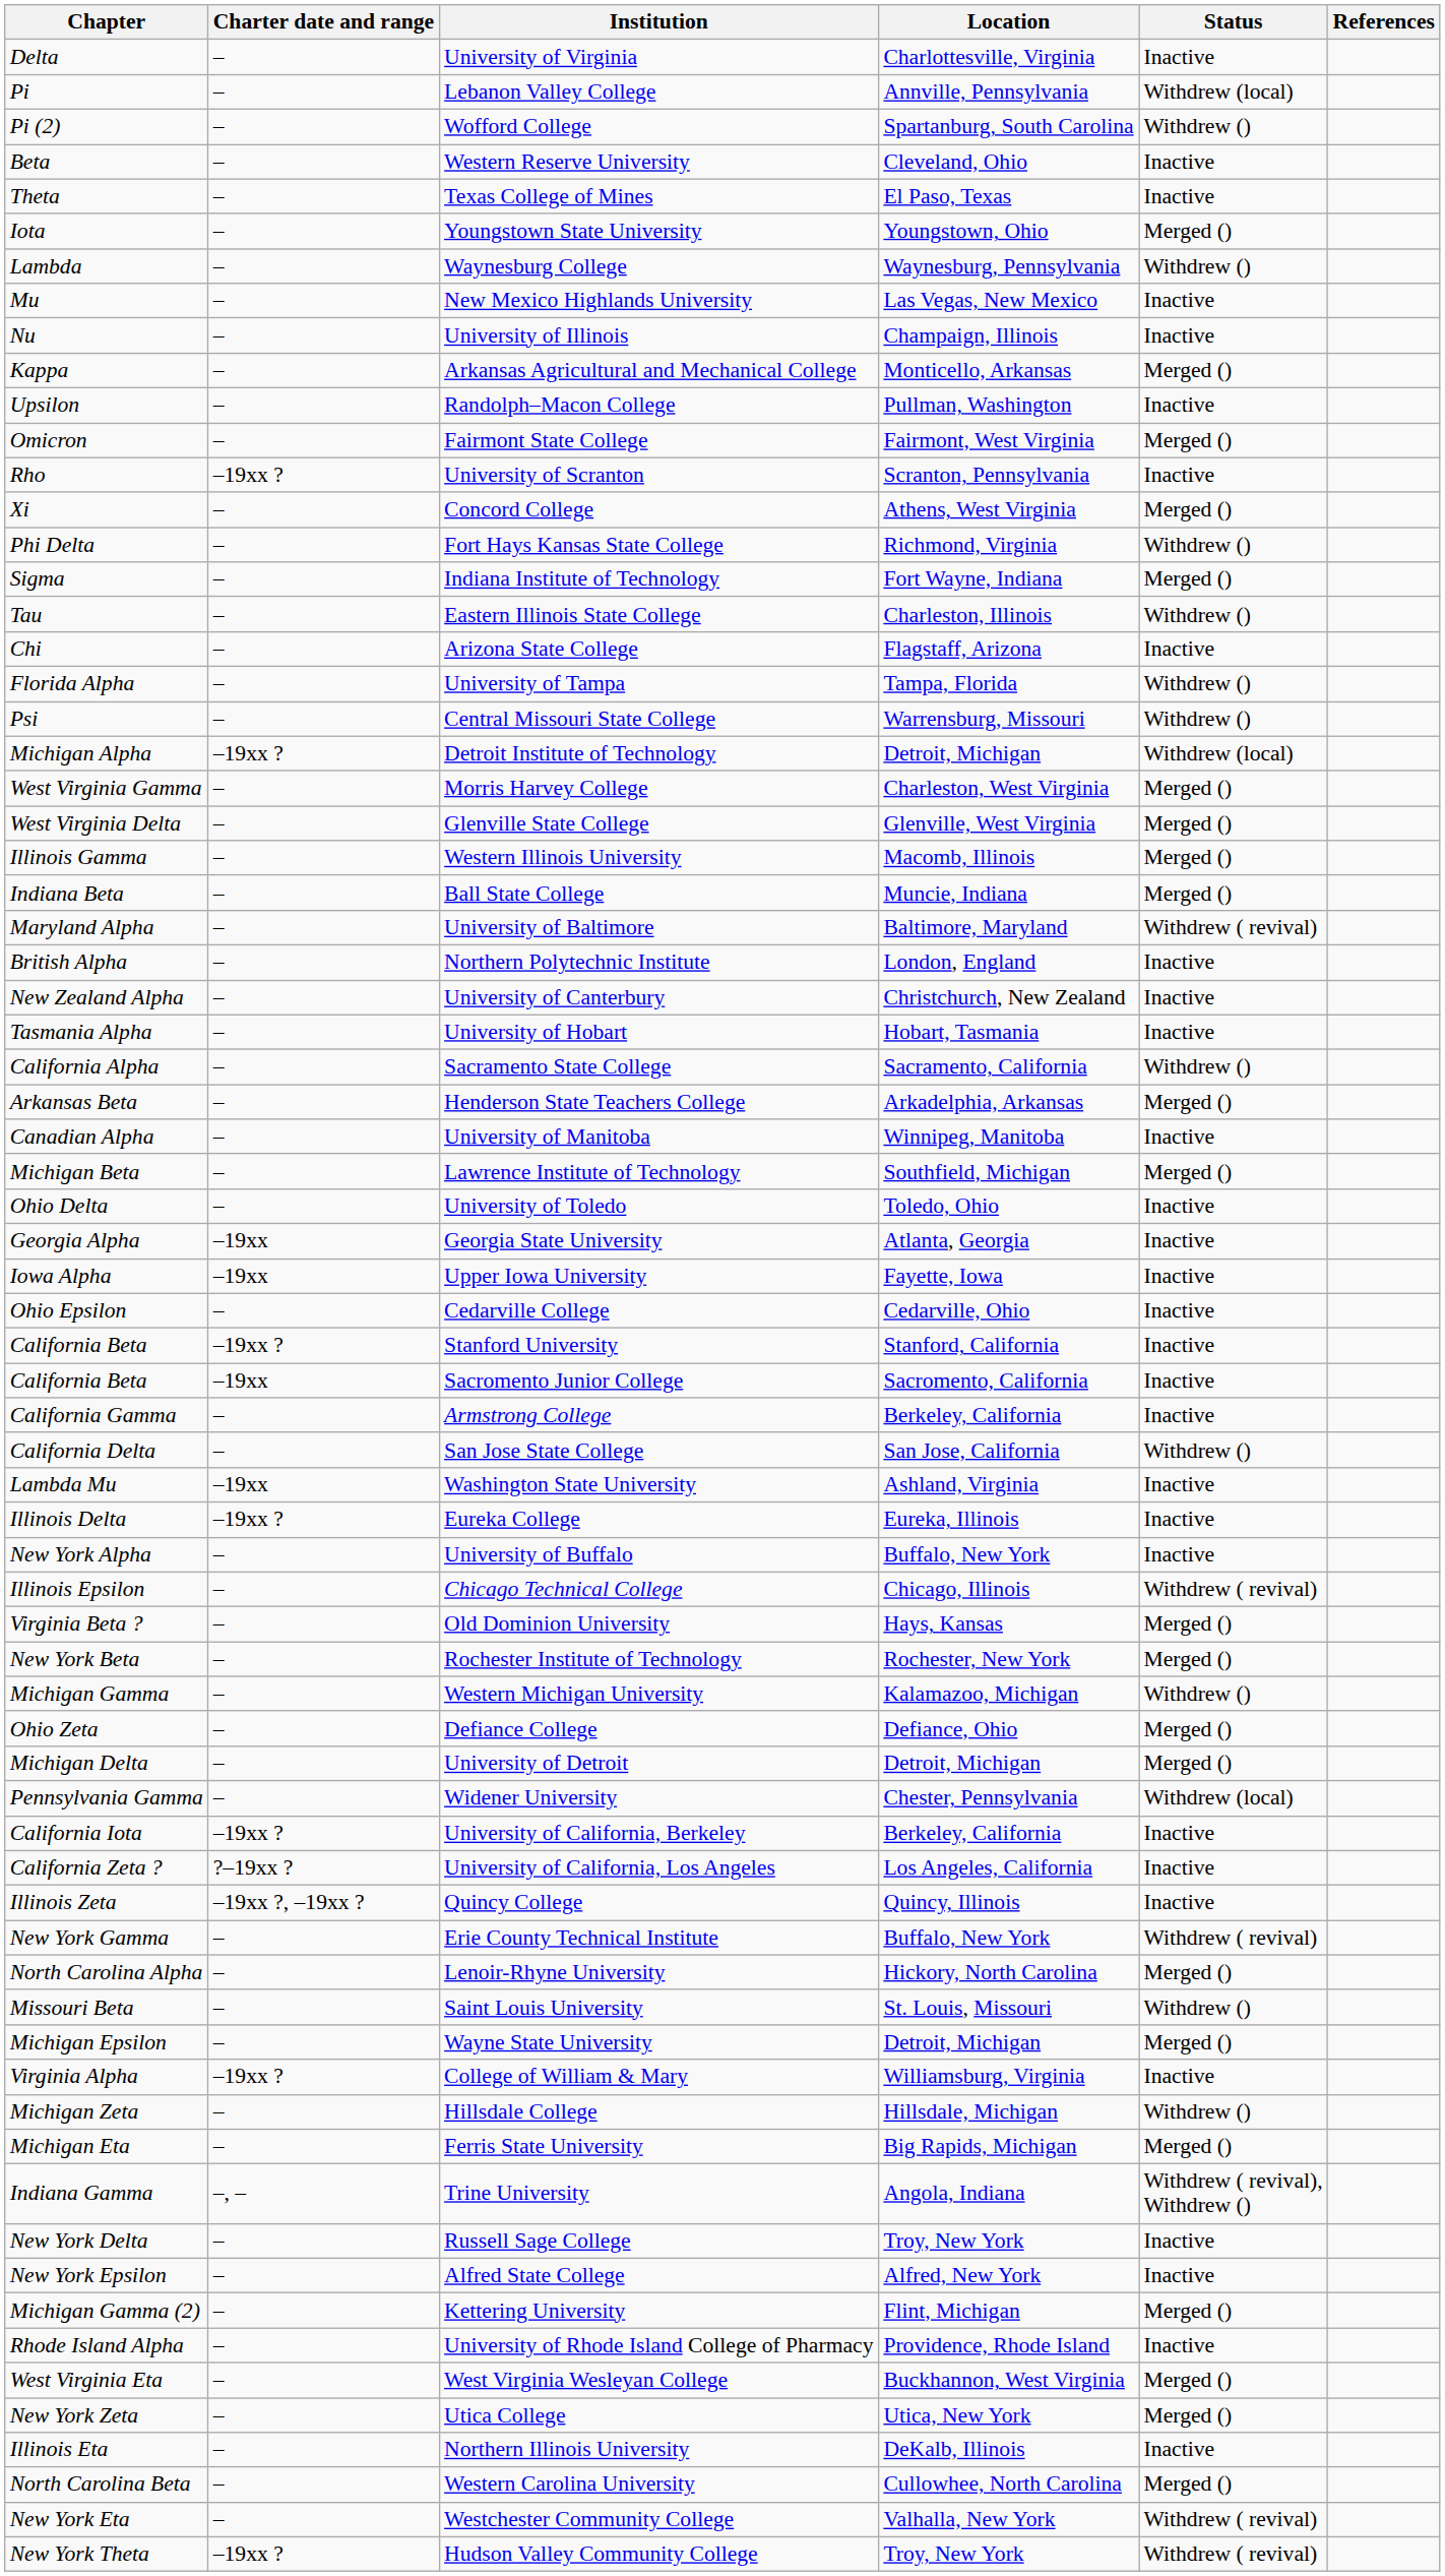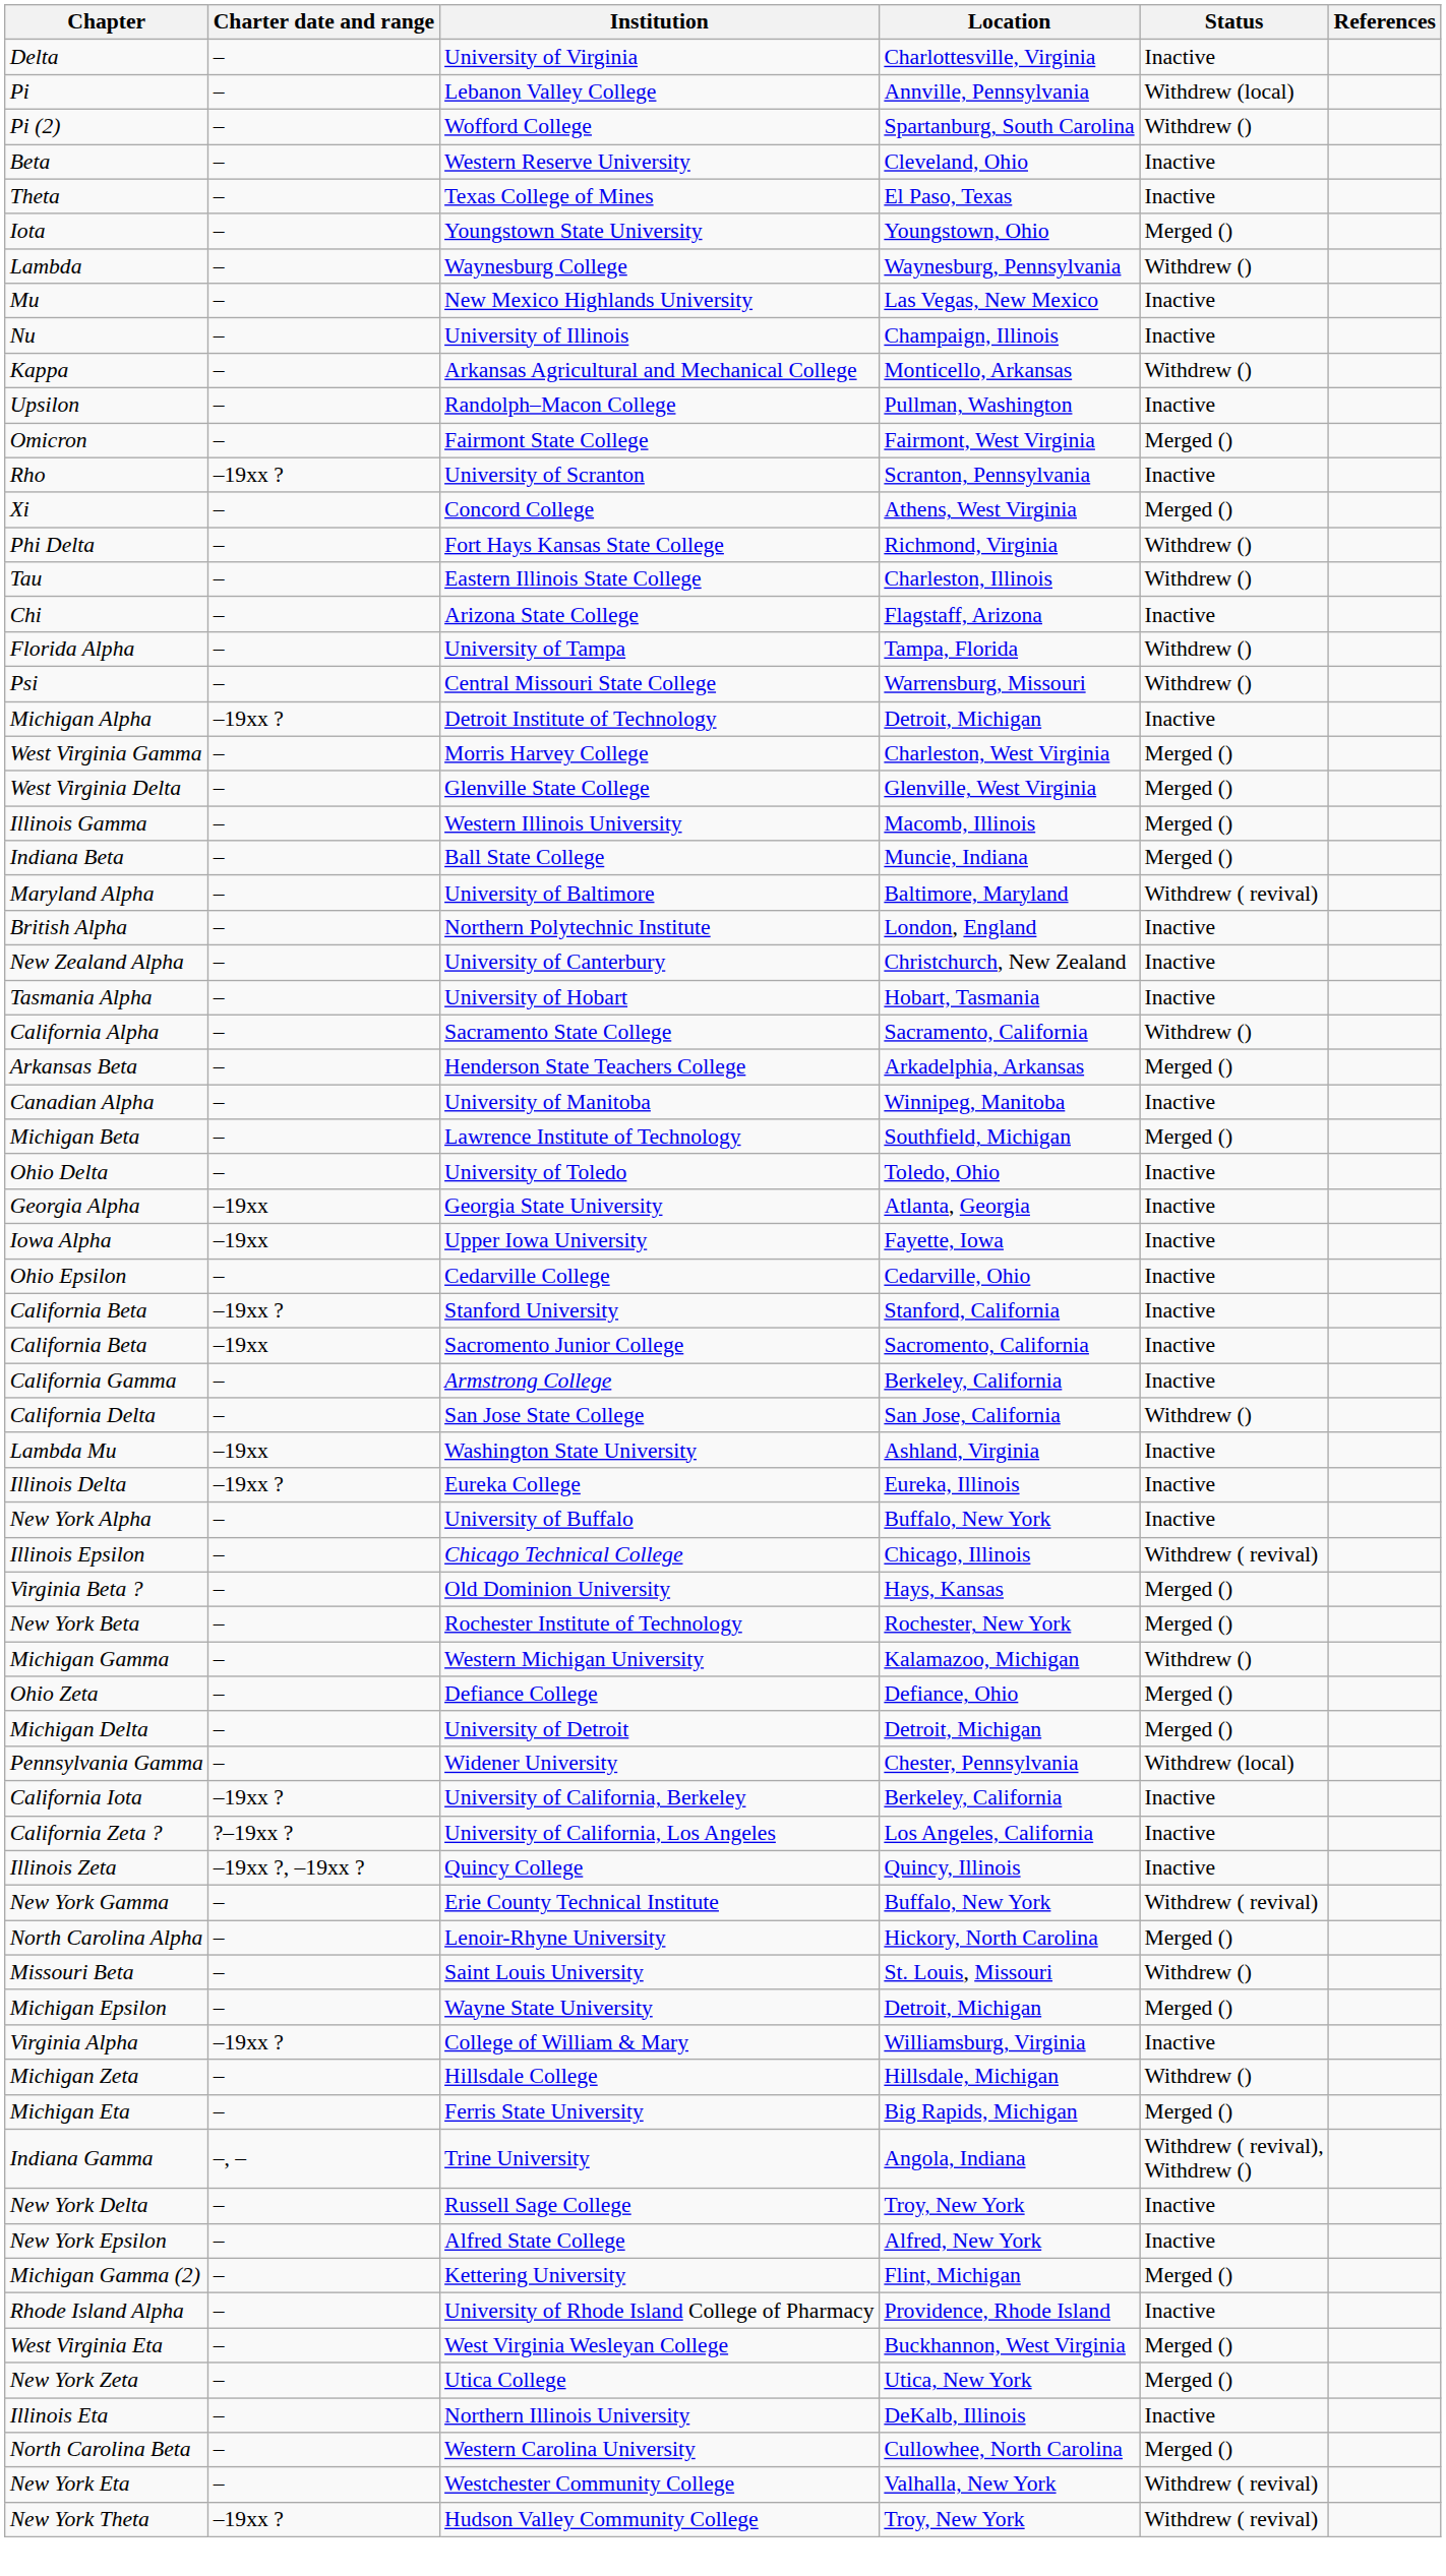Arkansas Agricultural and Mechanical College | Status: Merged () -> Withdrew ()
- row: Sigma | – | Indiana Institute of Technology | Fort Wayne, Indiana | Merged ()
Detroit Institute of Technology | Status: Withdrew (local) -> Inactive
